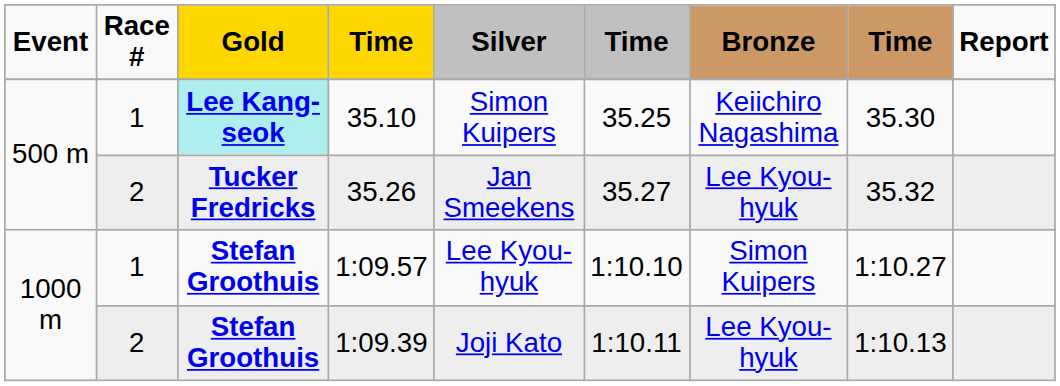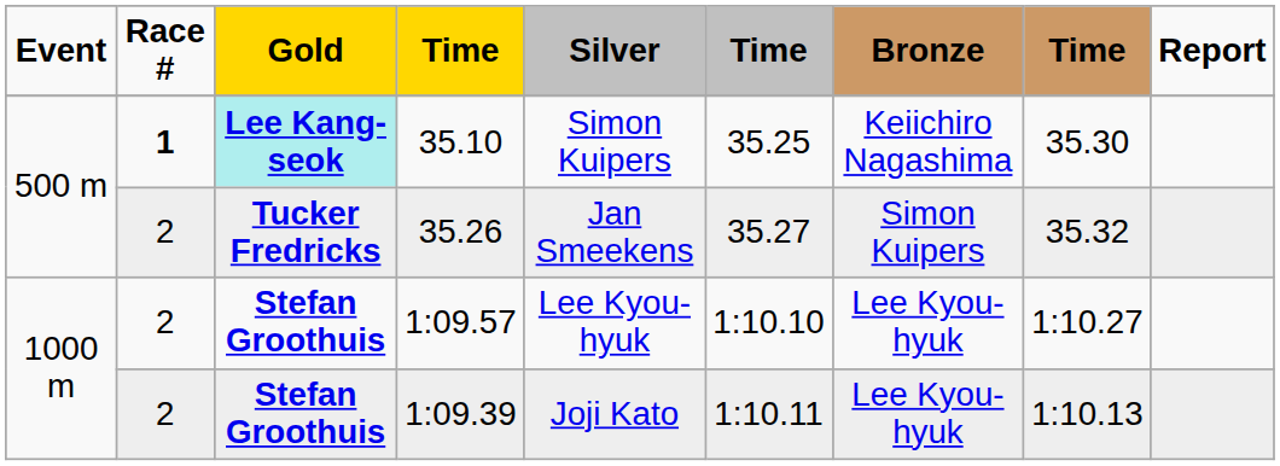35.10 | Race #: normal -> bold
35.26 | Bronze: Lee Kyou-hyuk -> Simon Kuipers
1:09.57 | Race #: 1 -> 2
1:09.57 | Bronze: Simon Kuipers -> Lee Kyou-hyuk
